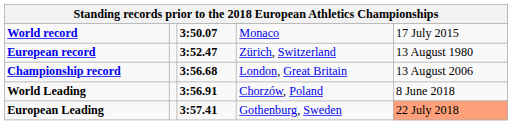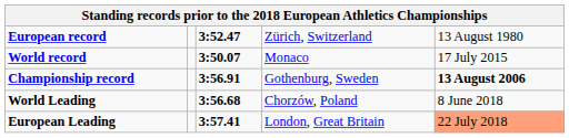rows swapped: World record <-> European record
Championship record | column 3: 3:56.68 -> 3:56.91
Championship record | column 4: London, Great Britain -> Gothenburg, Sweden
Championship record | column 5: normal -> bold
World Leading | column 3: 3:56.91 -> 3:56.68
European Leading | column 4: Gothenburg, Sweden -> London, Great Britain
